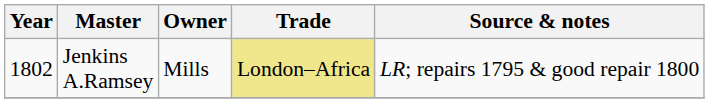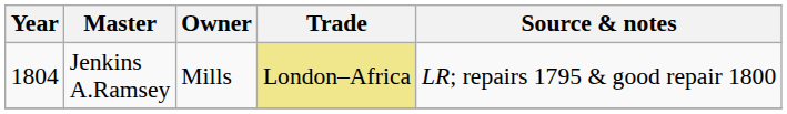Jenkins A.Ramsey | Year: 1802 -> 1804
